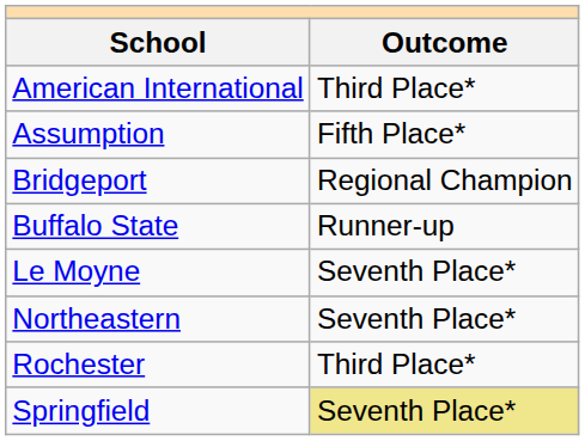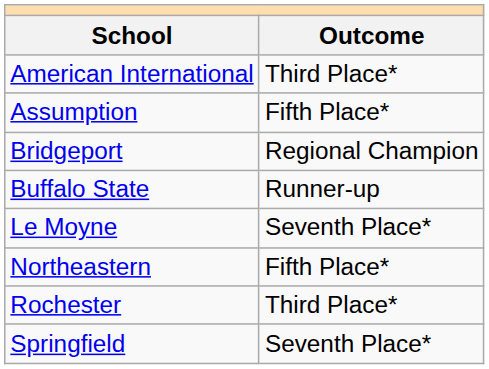Northeastern | Outcome: Seventh Place* -> Fifth Place*
Springfield | Outcome: khaki background -> no background
